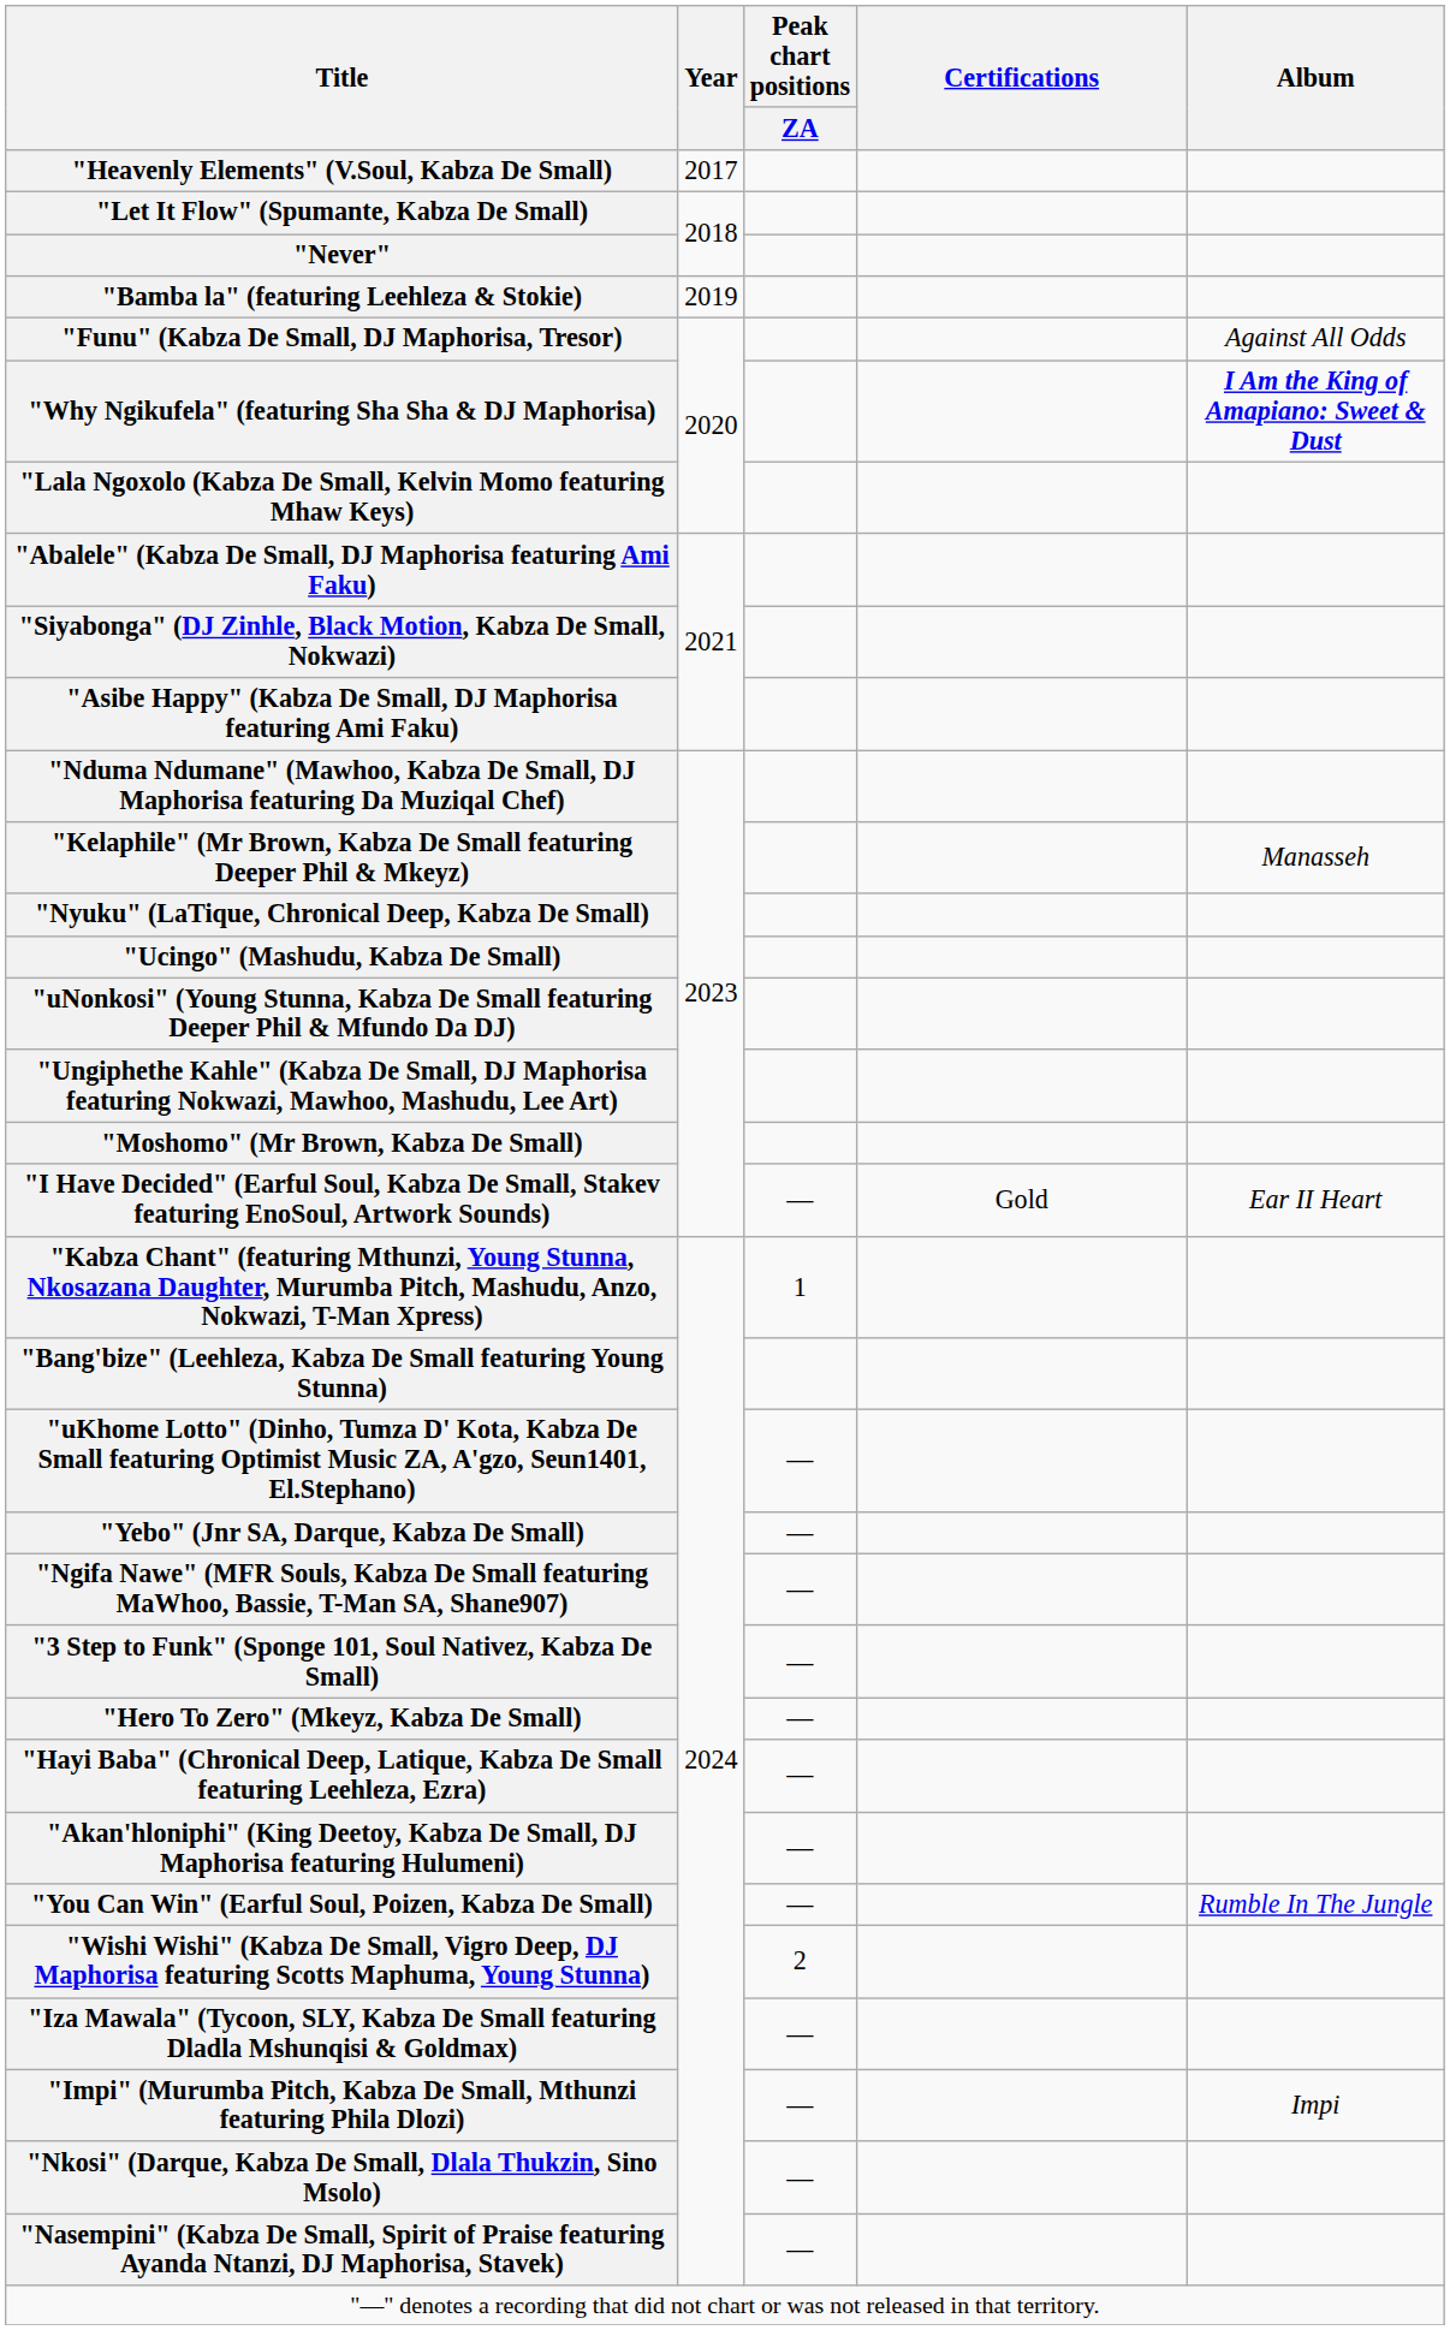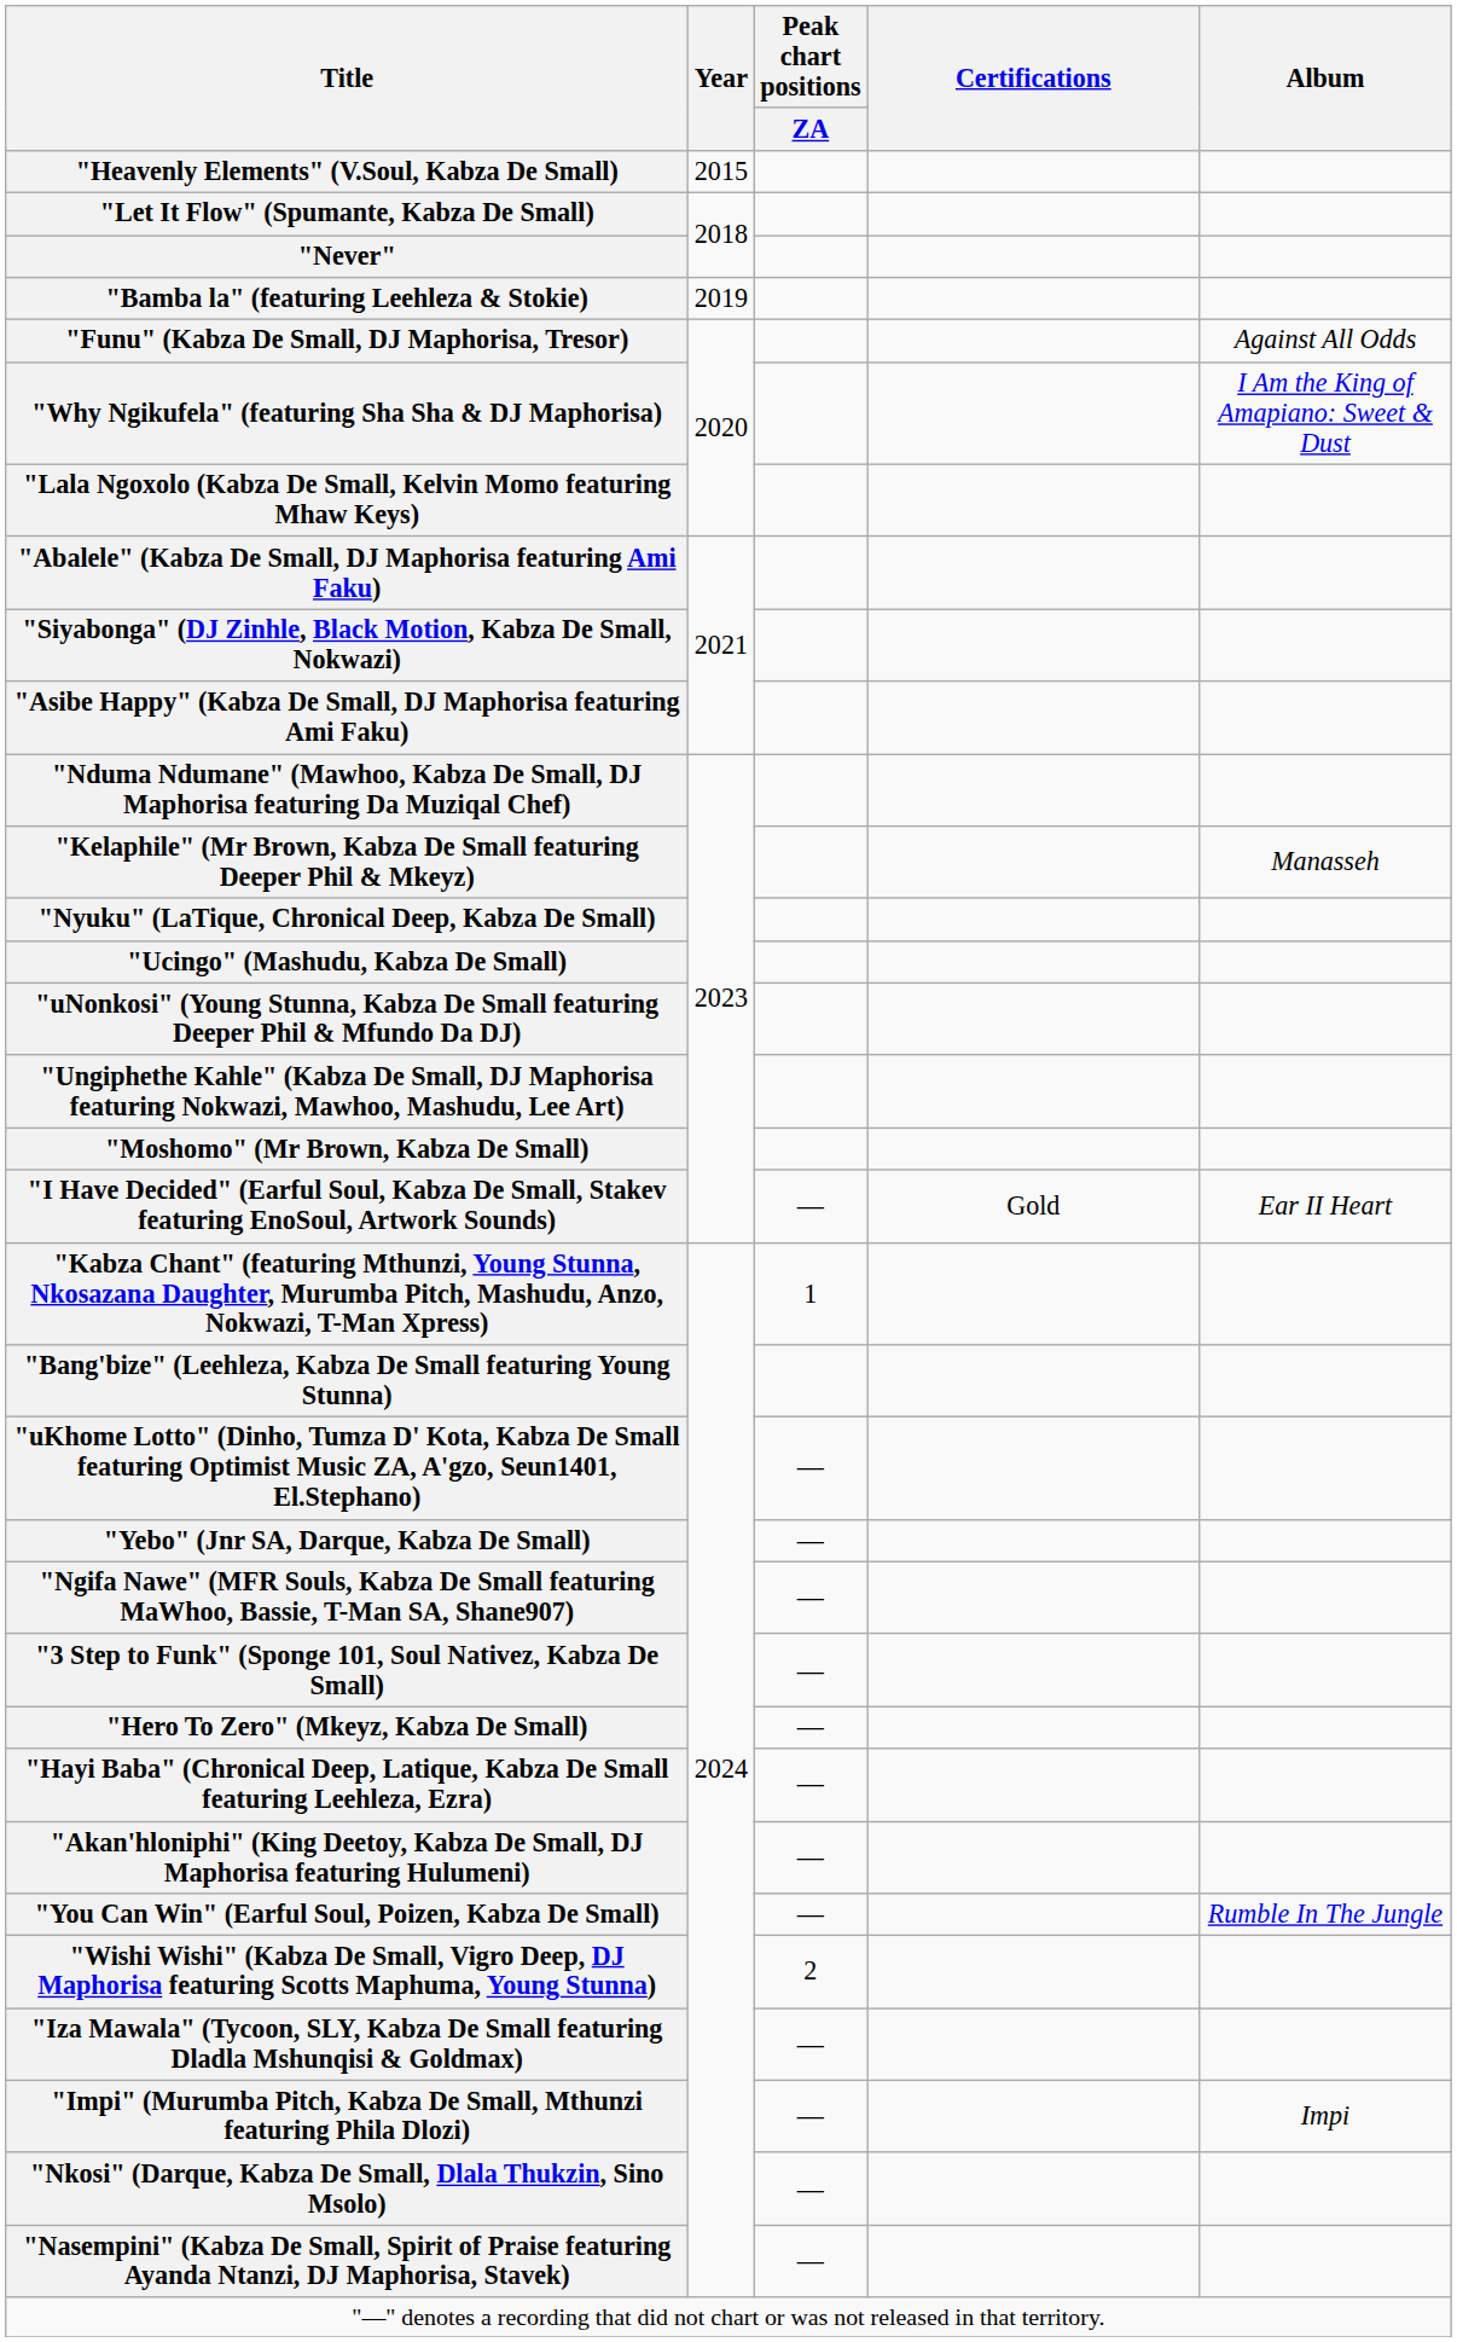"Heavenly Elements" (V.Soul, Kabza De Small) | Year: 2017 -> 2015
"Why Ngikufela" (featuring Sha Sha & DJ Maphorisa) | Album: bold -> normal
